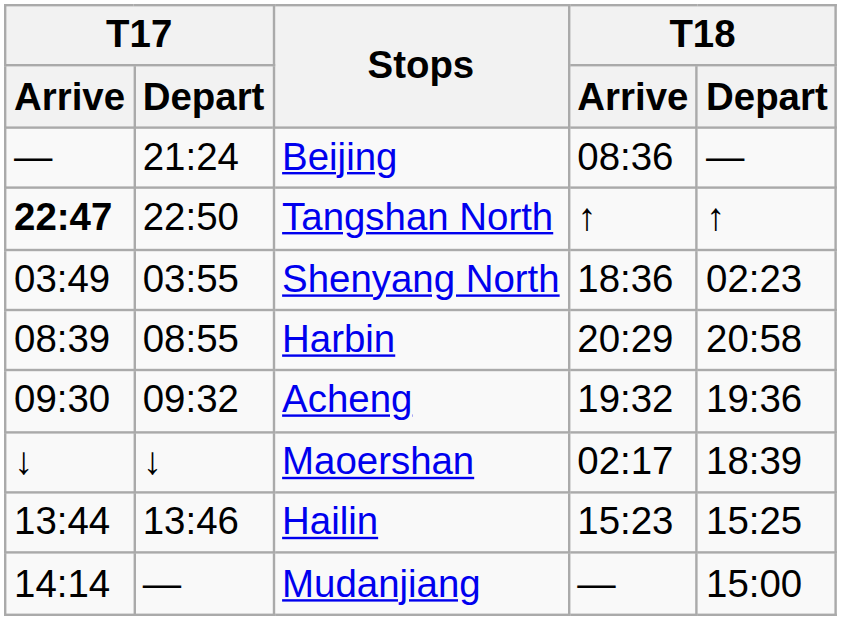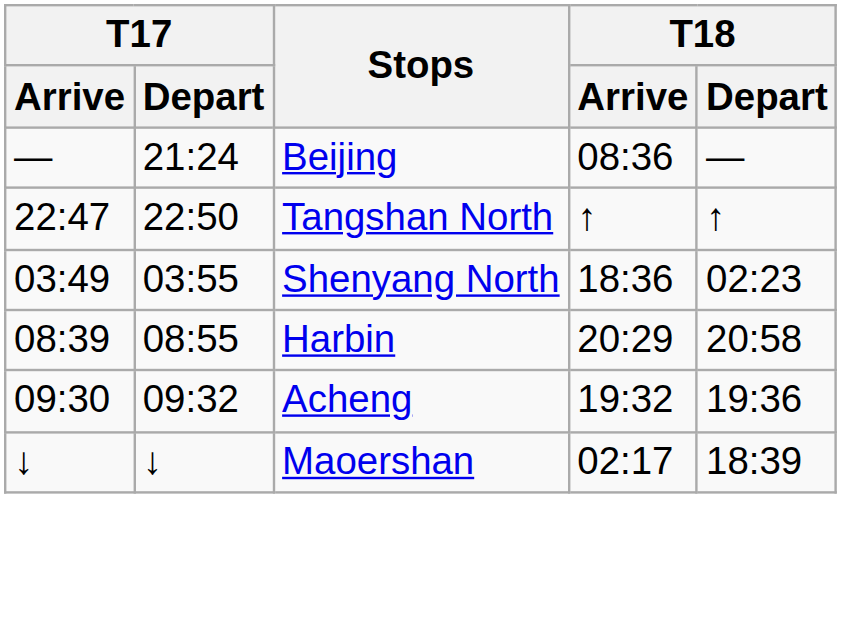Tangshan North | T17 / Arrive: bold -> normal
- row: 13:44 | 13:46 | Hailin | 15:23 | 15:25
- row: 14:14 | — | Mudanjiang | — | 15:00
